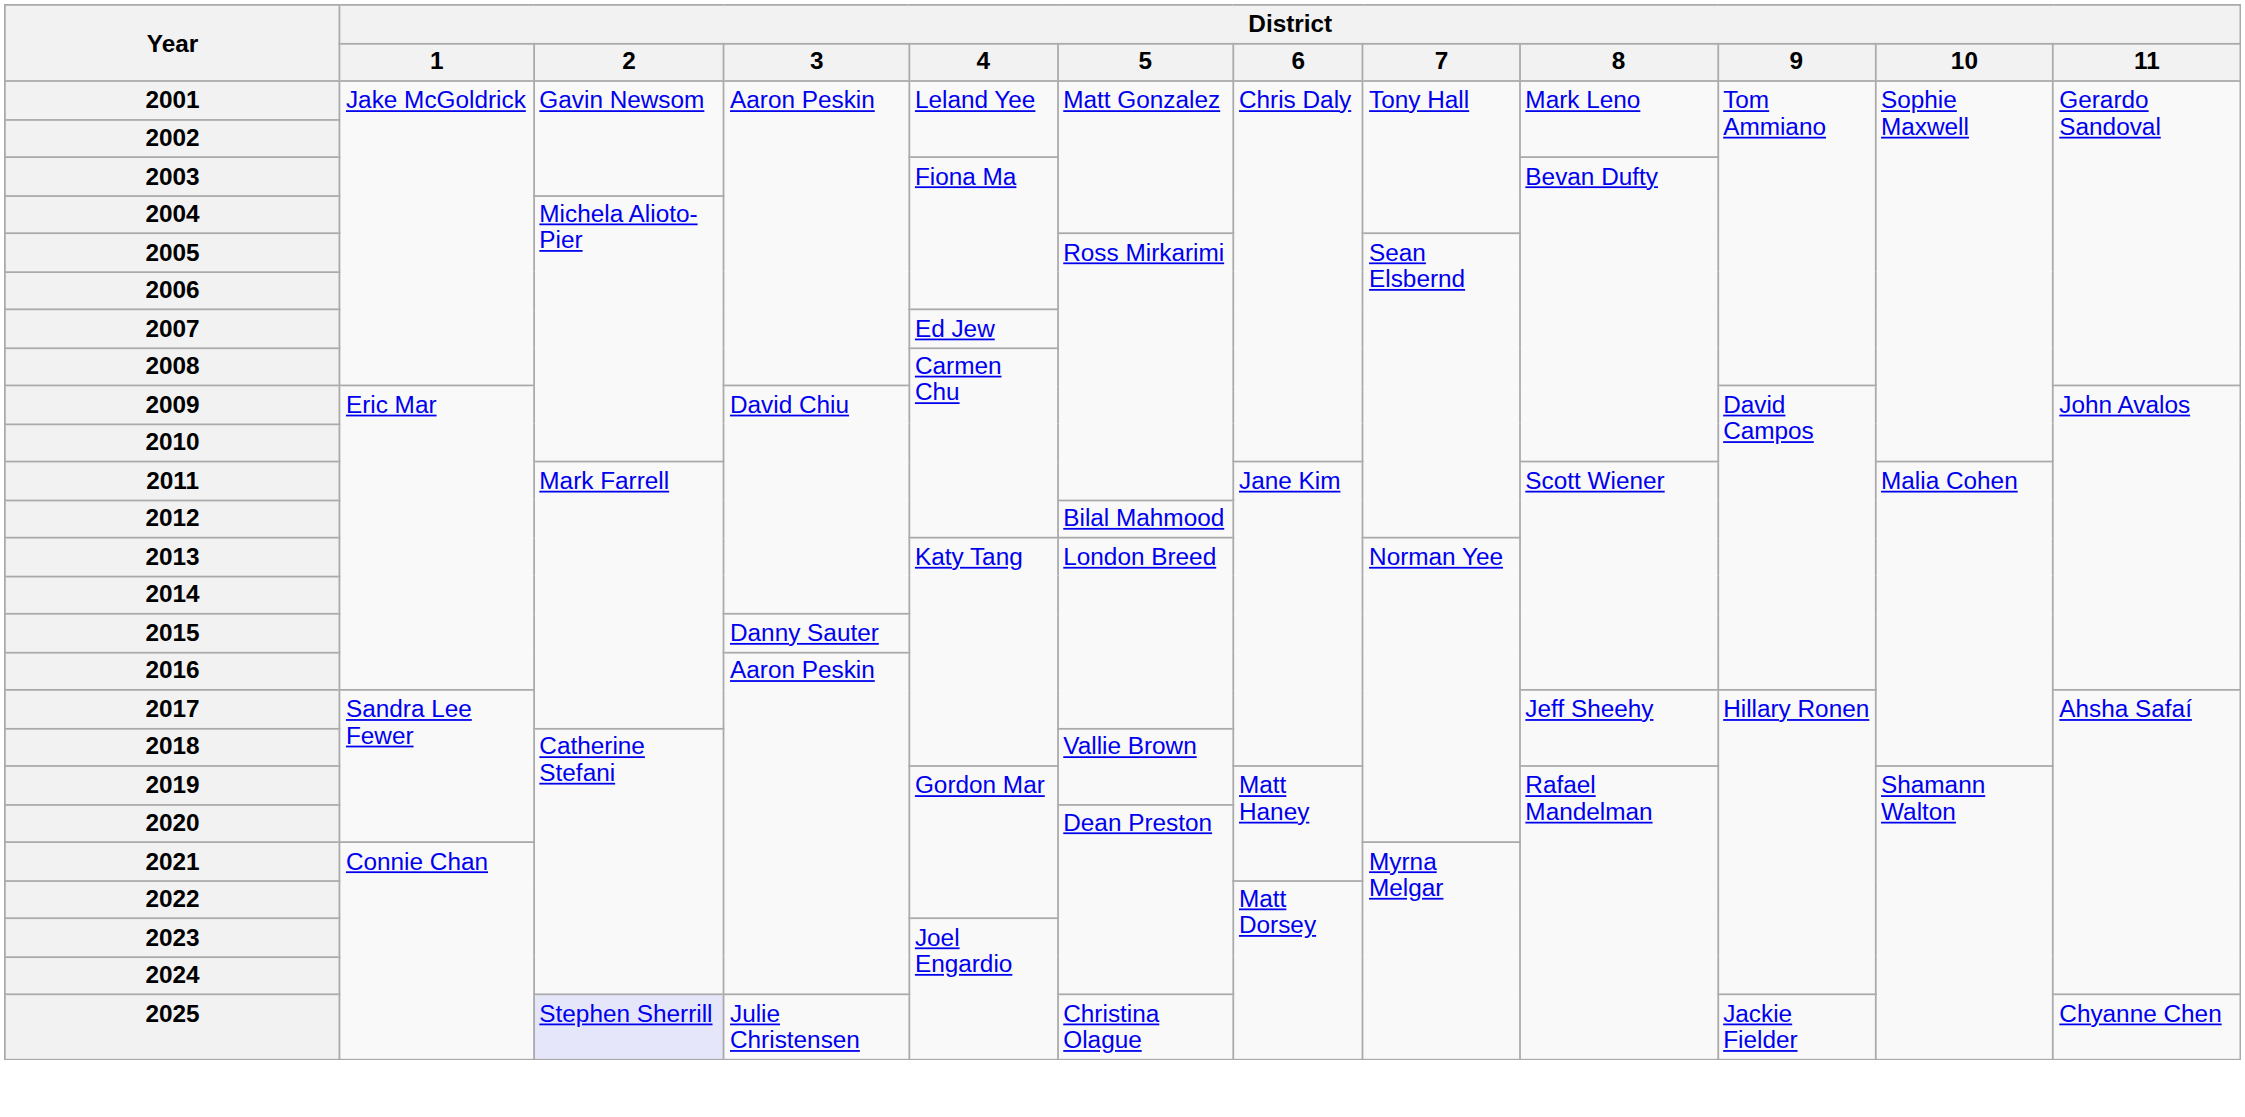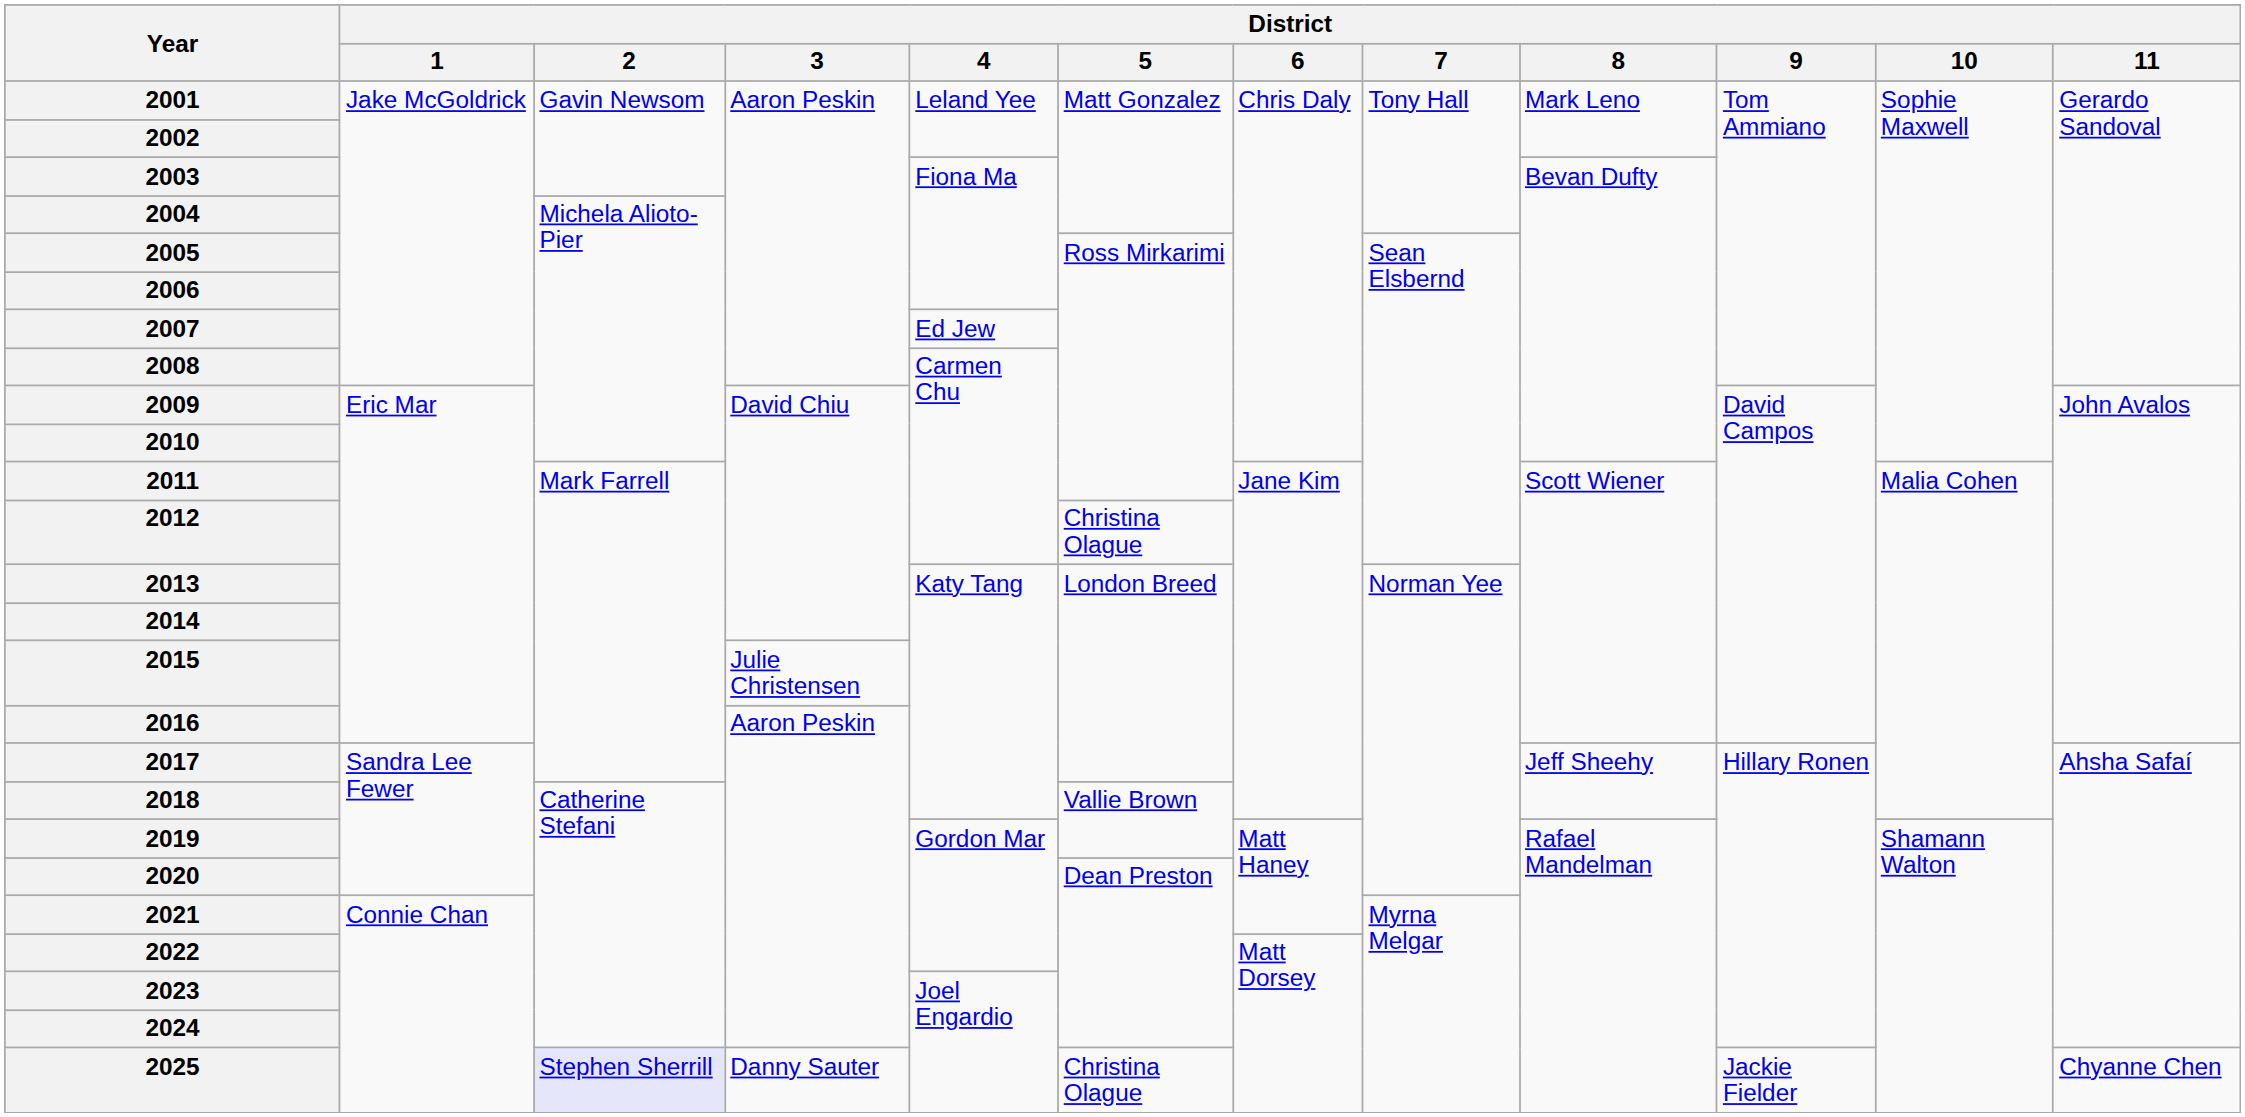2012 | District / 5: Bilal Mahmood -> Christina Olague
2015 | District / 3: Danny Sauter -> Julie Christensen
2025 | District / 3: Julie Christensen -> Danny Sauter
